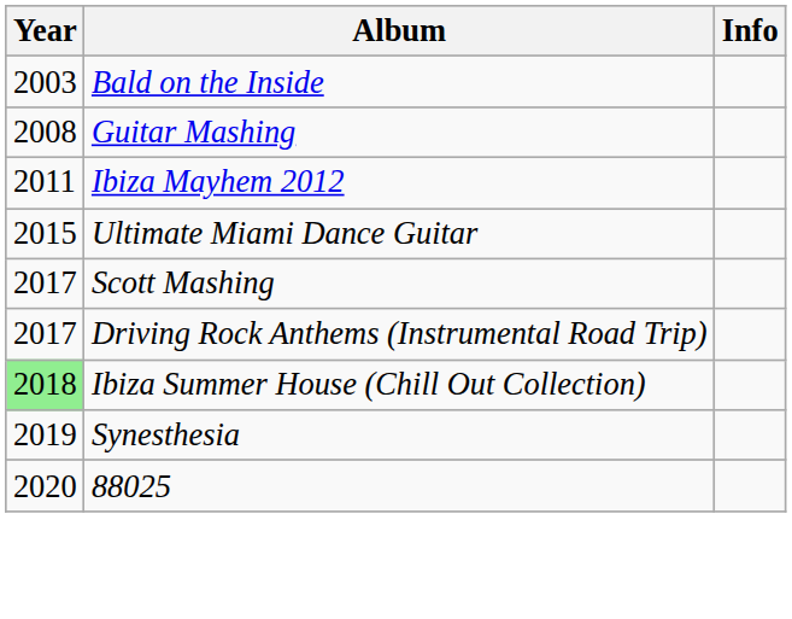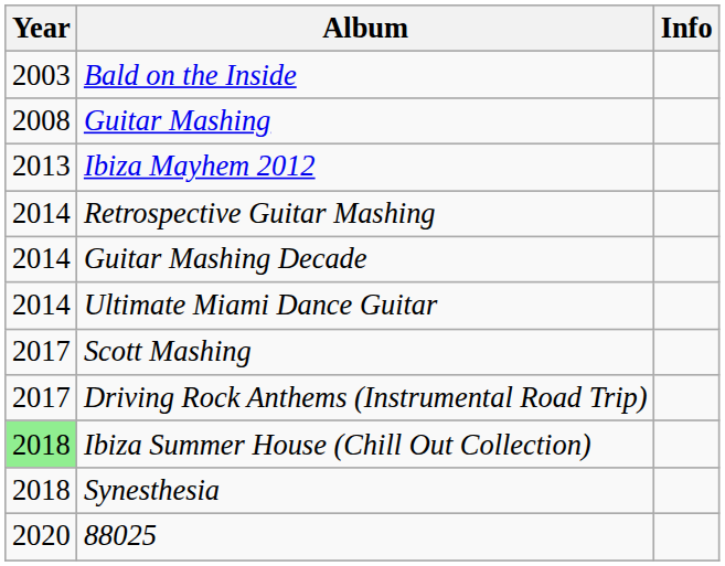Ibiza Mayhem 2012 | Year: 2011 -> 2013
+ row: 2014 | Retrospective Guitar Mashing
+ row: 2014 | Guitar Mashing Decade
Ultimate Miami Dance Guitar | Year: 2015 -> 2014
Synesthesia | Year: 2019 -> 2018
